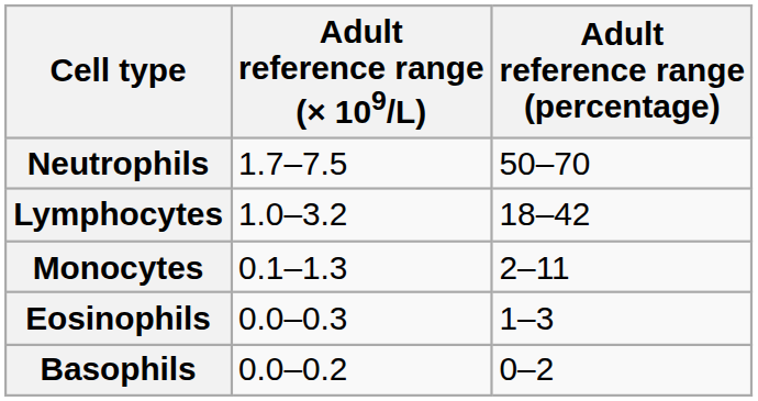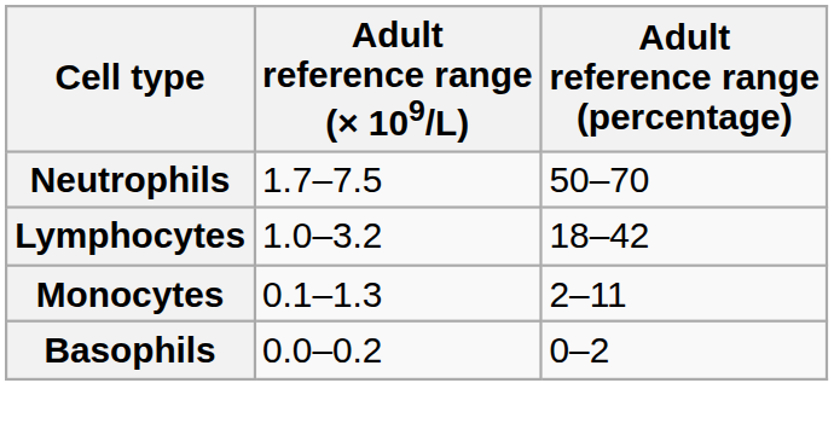- row: Eosinophils | 0.0–0.3 | 1–3
